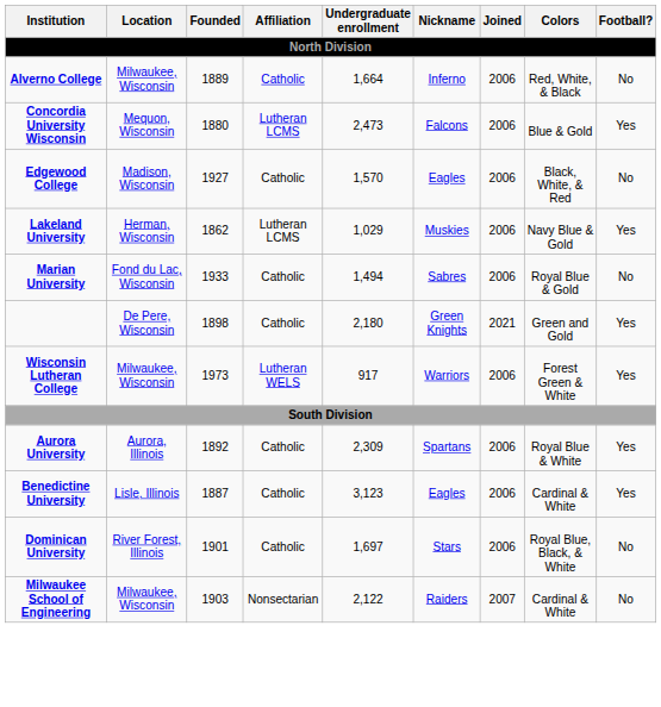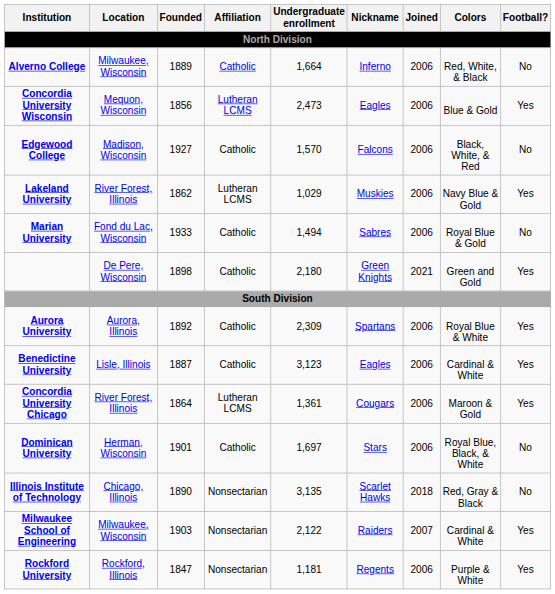Concordia University Wisconsin | Founded: 1880 -> 1856
Concordia University Wisconsin | Nickname: Falcons -> Eagles
Edgewood College | Nickname: Eagles -> Falcons
Lakeland University | Location: Herman, Wisconsin -> River Forest, Illinois
- row: Wisconsin Lutheran College | Milwaukee, Wisconsin | 1973 | Lutheran WELS | 917 | Warriors | 2006 | Forest Green & White | Yes
+ row: Concordia University Chicago | River Forest, Illinois | 1864 | Lutheran LCMS | 1,361 | Cougars | 2006 | Maroon & Gold | Yes
Dominican University | Location: River Forest, Illinois -> Herman, Wisconsin
+ row: Illinois Institute of Technology | Chicago, Illinois | 1890 | Nonsectarian | 3,135 | Scarlet Hawks | 2018 | Red, Gray & Black | No
Milwaukee School of Engineering | Football?: No -> Yes
+ row: Rockford University | Rockford, Illinois | 1847 | Nonsectarian | 1,181 | Regents | 2006 | Purple & White | Yes
